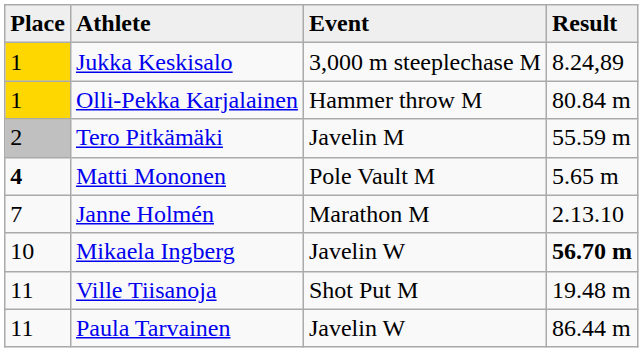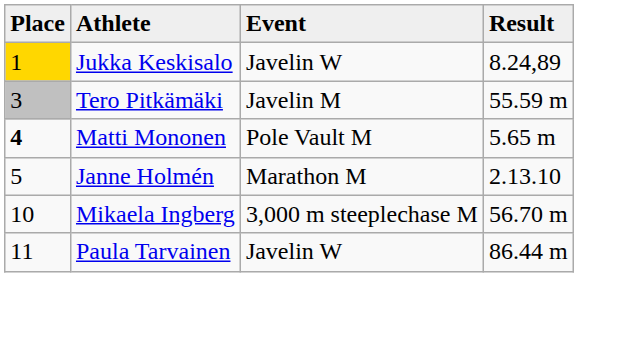Jukka Keskisalo | Event: 3,000 m steeplechase M -> Javelin W
- row: 1 | Olli-Pekka Karjalainen | Hammer throw M | 80.84 m
Tero Pitkämäki | Place: 2 -> 3
Janne Holmén | Place: 7 -> 5
Mikaela Ingberg | Event: Javelin W -> 3,000 m steeplechase M
Mikaela Ingberg | Result: bold -> normal
- row: 11 | Ville Tiisanoja | Shot Put M | 19.48 m
